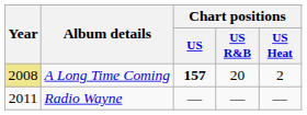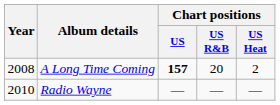A Long Time Coming | Year: khaki background -> no background
Radio Wayne | Year: 2011 -> 2010
